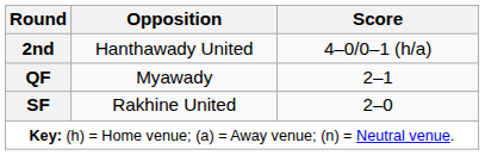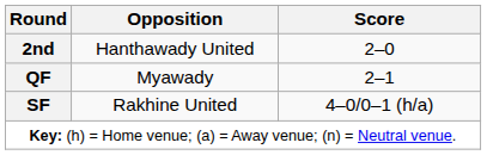2nd | Score: 4–0/0–1 (h/a) -> 2–0
SF | Score: 2–0 -> 4–0/0–1 (h/a)
